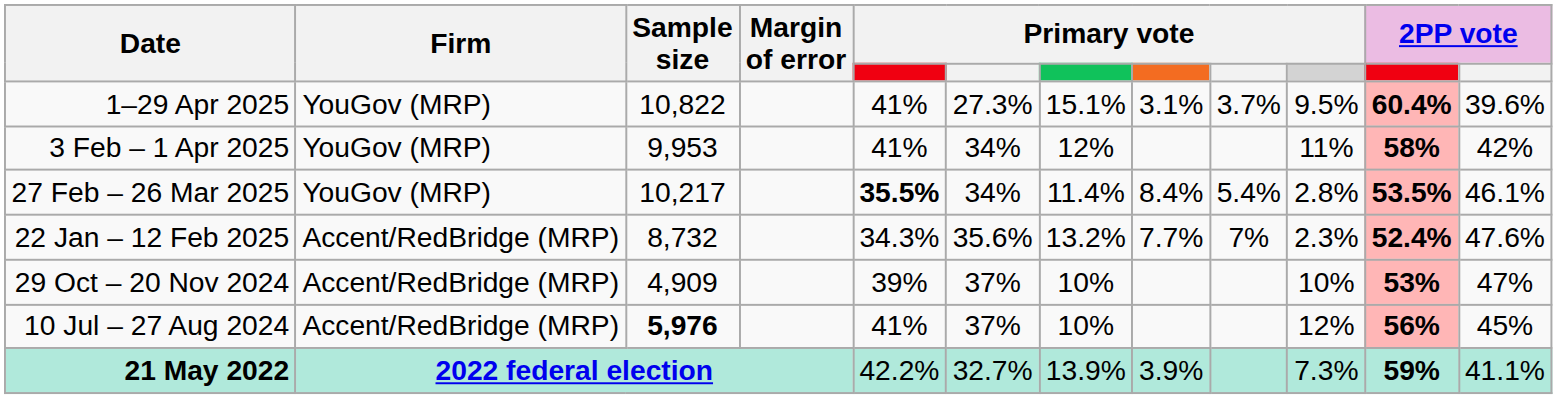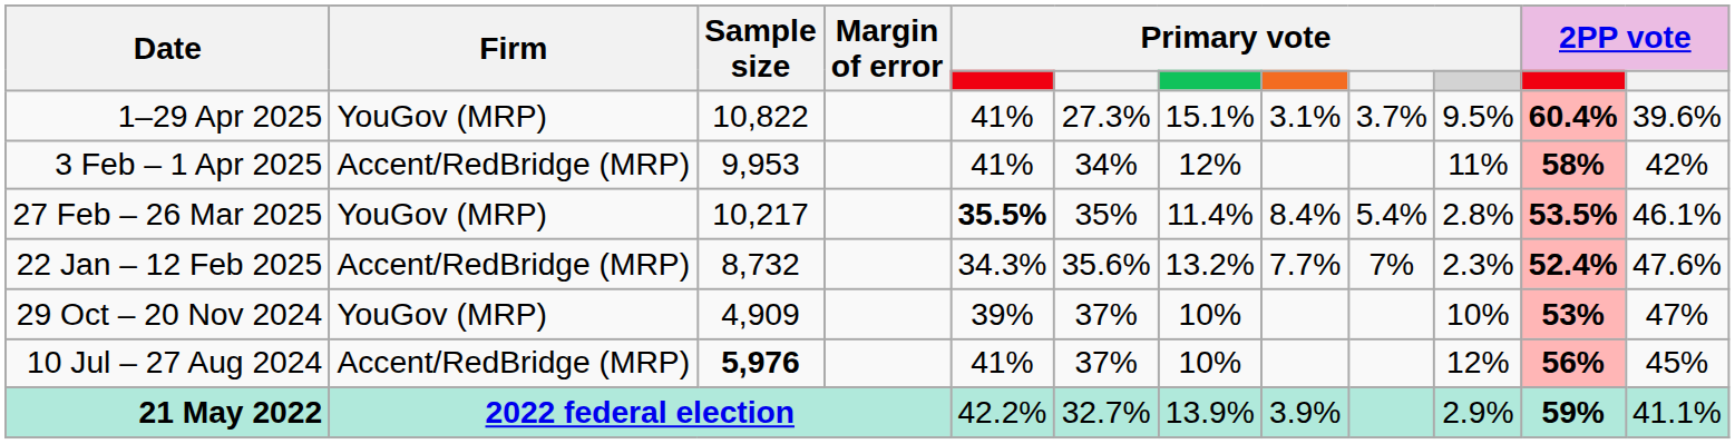3 Feb – 1 Apr 2025 | Firm: YouGov (MRP) -> Accent/RedBridge (MRP)
27 Feb – 26 Mar 2025 | column 6: 34% -> 35%
29 Oct – 20 Nov 2024 | Firm: Accent/RedBridge (MRP) -> YouGov (MRP)
21 May 2022 | column 10: 7.3% -> 2.9%
